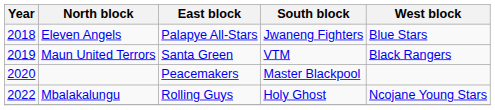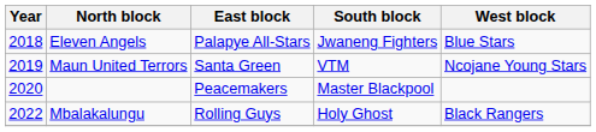Maun United Terrors | West block: Black Rangers -> Ncojane Young Stars
Mbalakalungu | West block: Ncojane Young Stars -> Black Rangers
